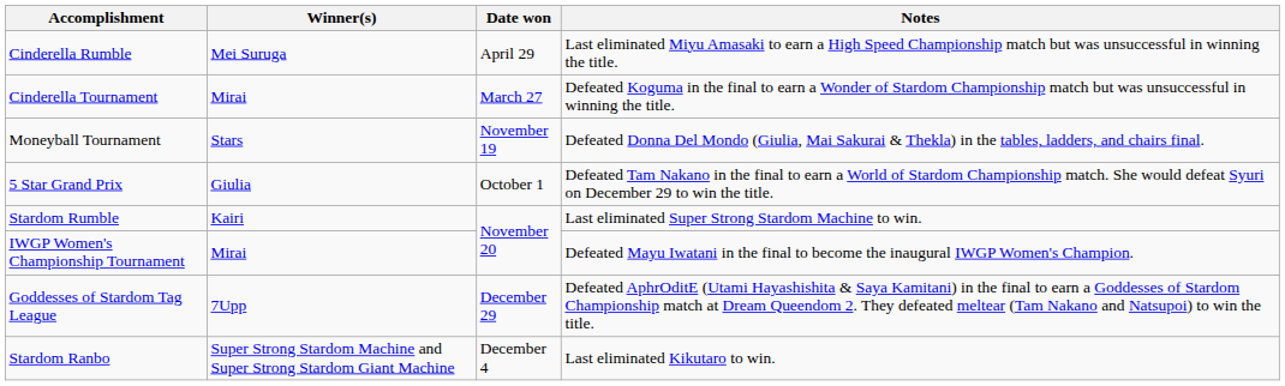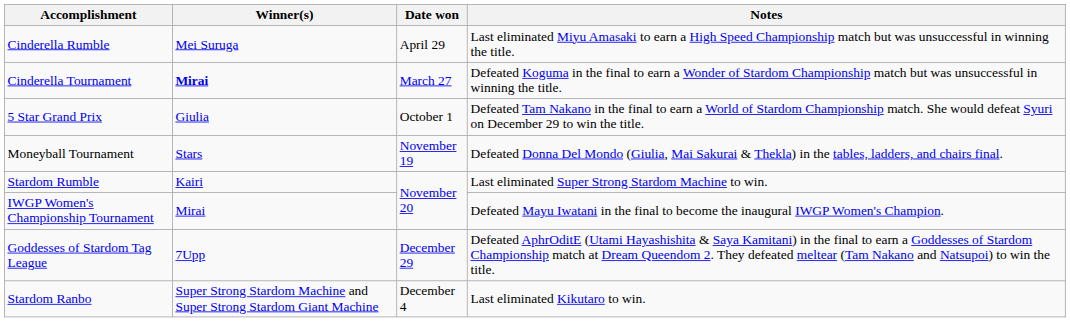Cinderella Tournament | Winner(s): normal -> bold
rows swapped: 5 Star Grand Prix <-> Moneyball Tournament
